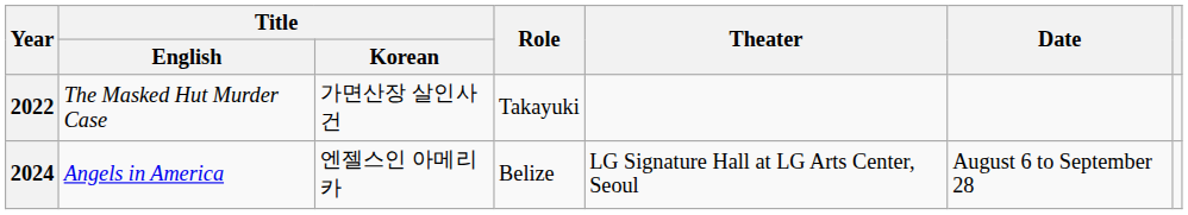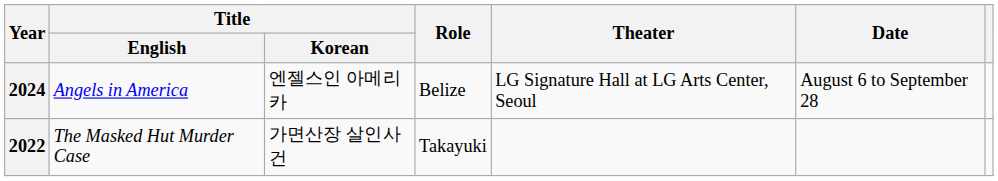rows swapped: 2022 <-> 2024
